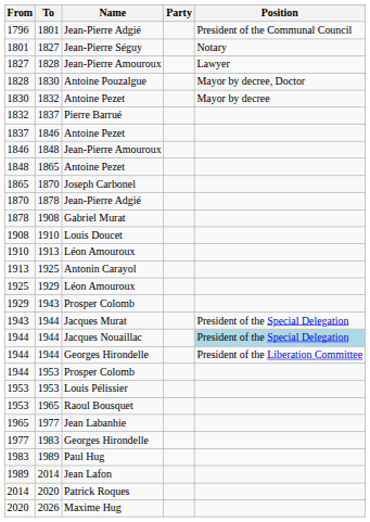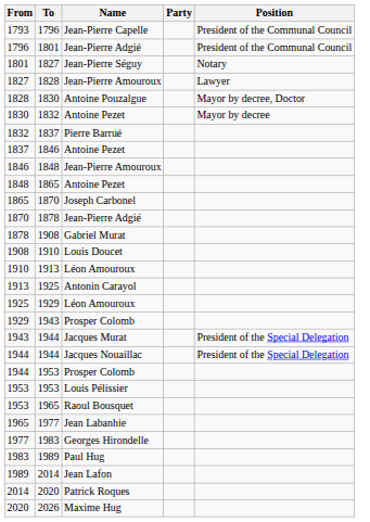+ row: 1793 | 1796 | Jean-Pierre Capelle | President of the Communal Council
1944 / Jacques Nouaillac | Position: lightblue background -> no background
- row: 1944 | 1944 | Georges Hirondelle | President of the Liberation Committee
